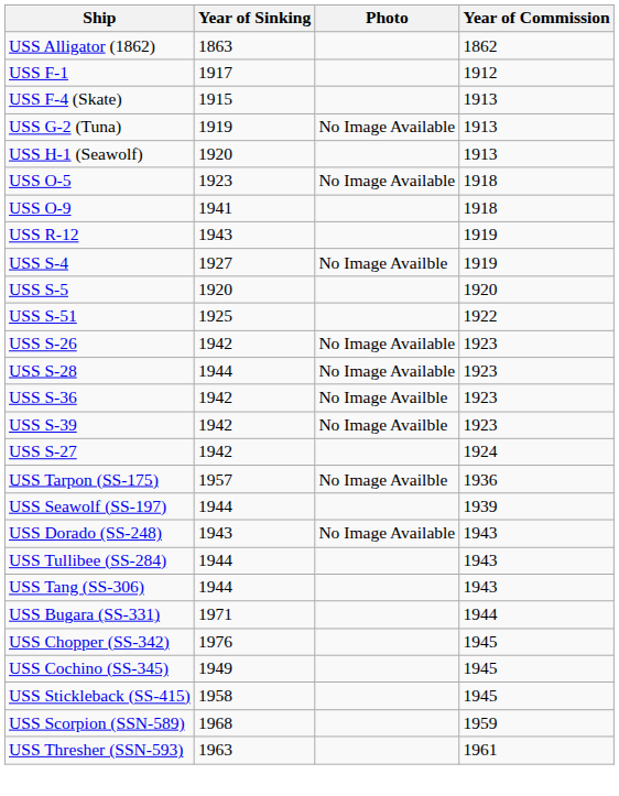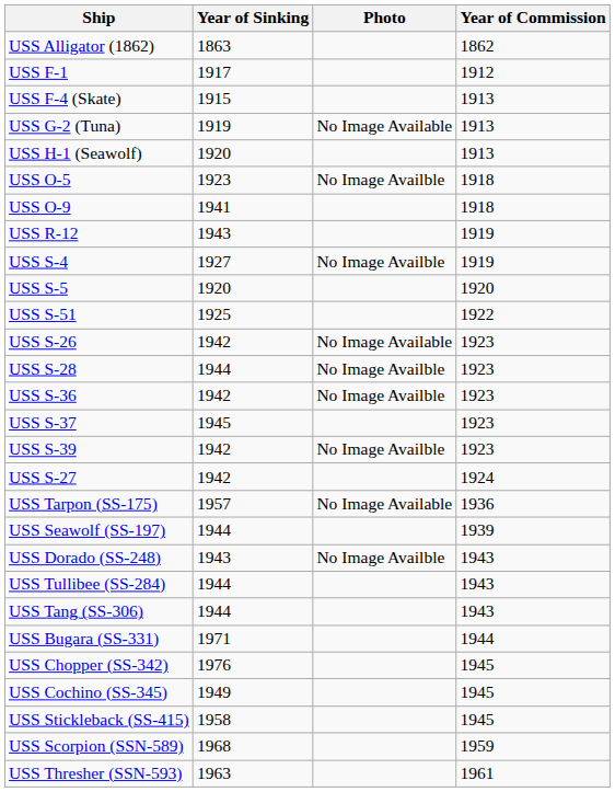USS O-5 | Photo: No Image Available -> No Image Availble
USS S-28 | Photo: No Image Available -> No Image Availble
+ row: USS S-37 | 1945 | 1923
USS Tarpon (SS-175) | Photo: No Image Availble -> No Image Available
USS Dorado (SS-248) | Photo: No Image Available -> No Image Availble
